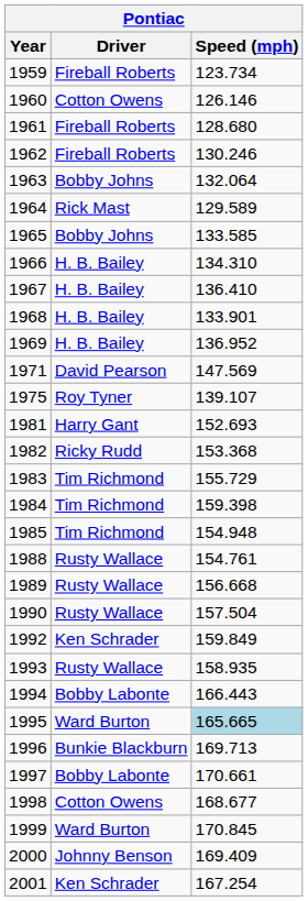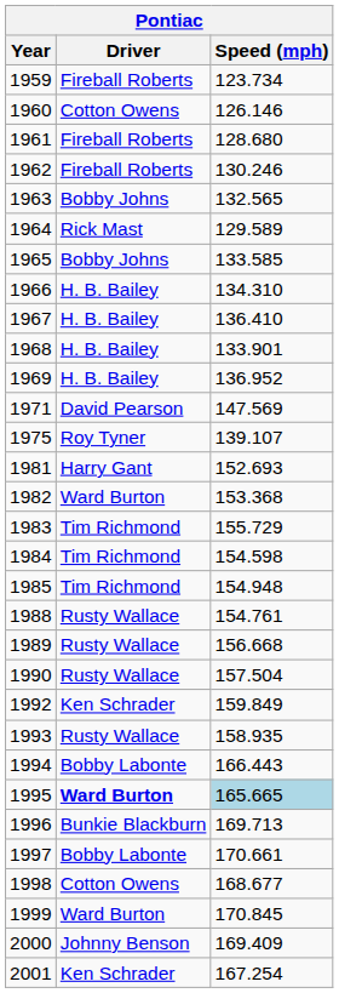1963 | Speed (mph): 132.064 -> 132.565
1982 | Driver: Ricky Rudd -> Ward Burton
1984 | Speed (mph): 159.398 -> 154.598
1995 | Driver: normal -> bold
